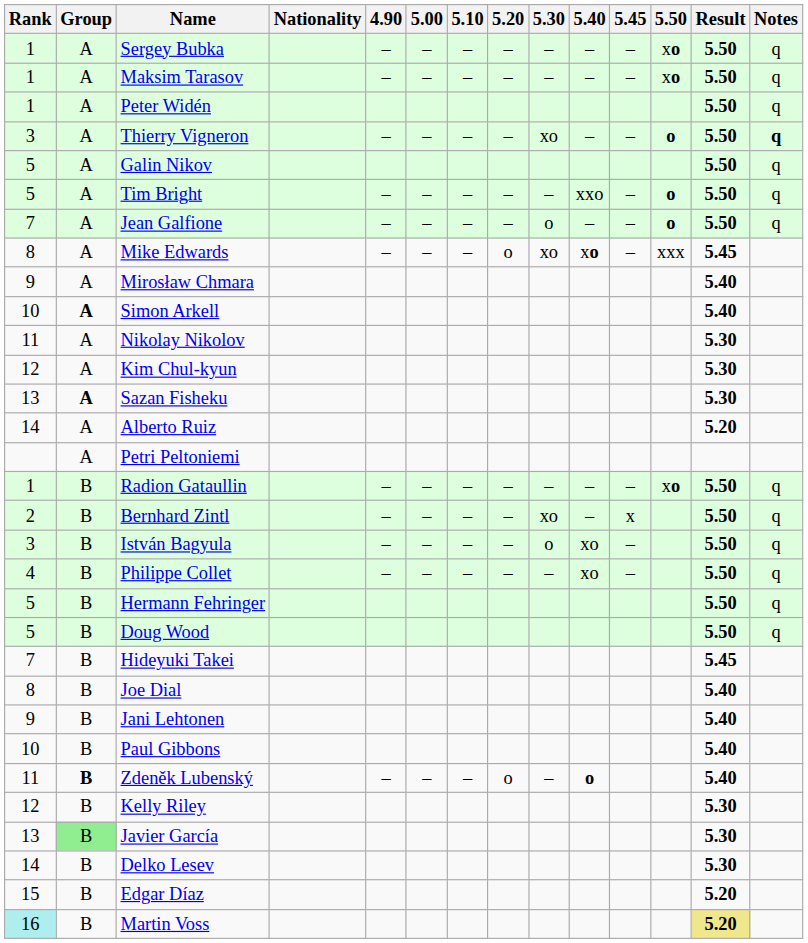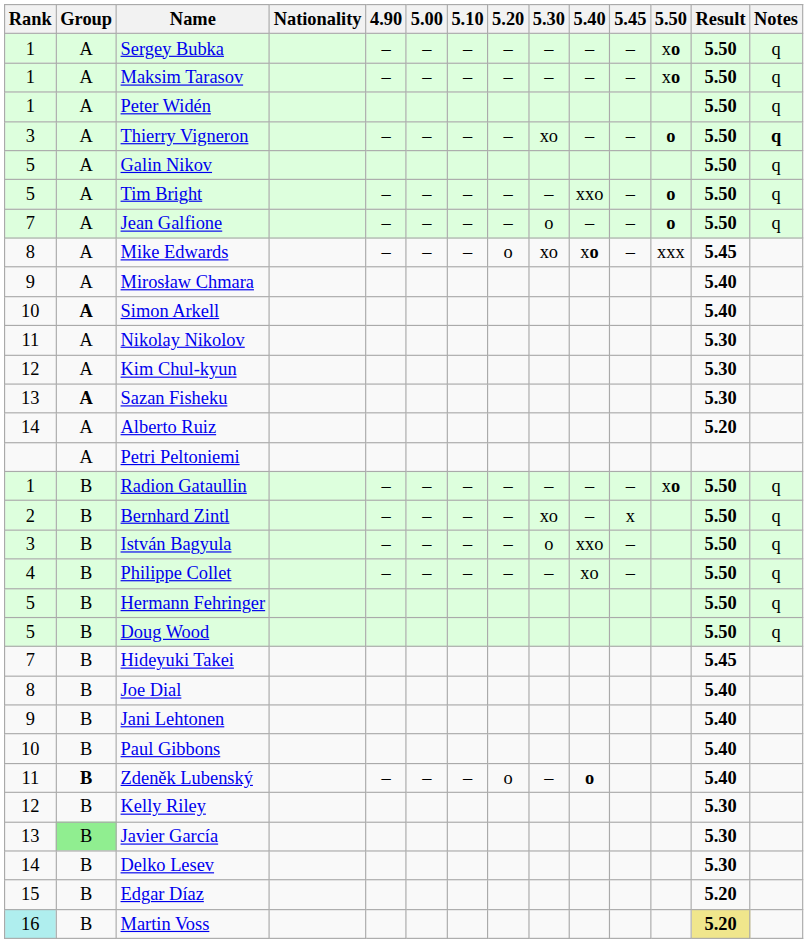István Bagyula | 5.40: xo -> xxo
